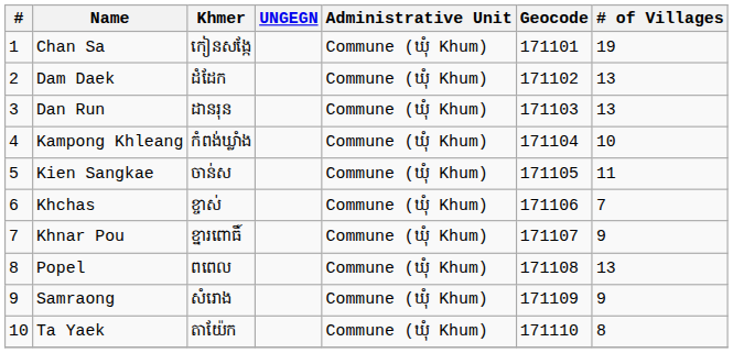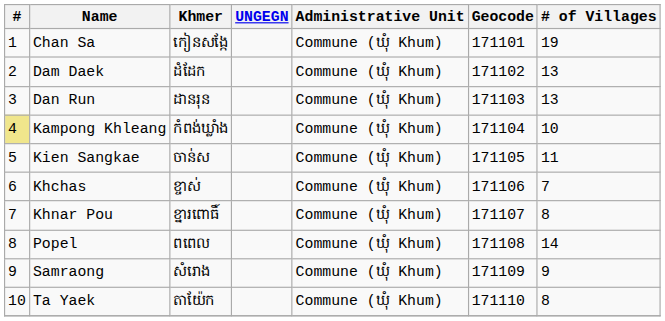Kampong Khleang | #: no background -> khaki background
Khnar Pou | # of Villages: 9 -> 8
Popel | # of Villages: 13 -> 14
